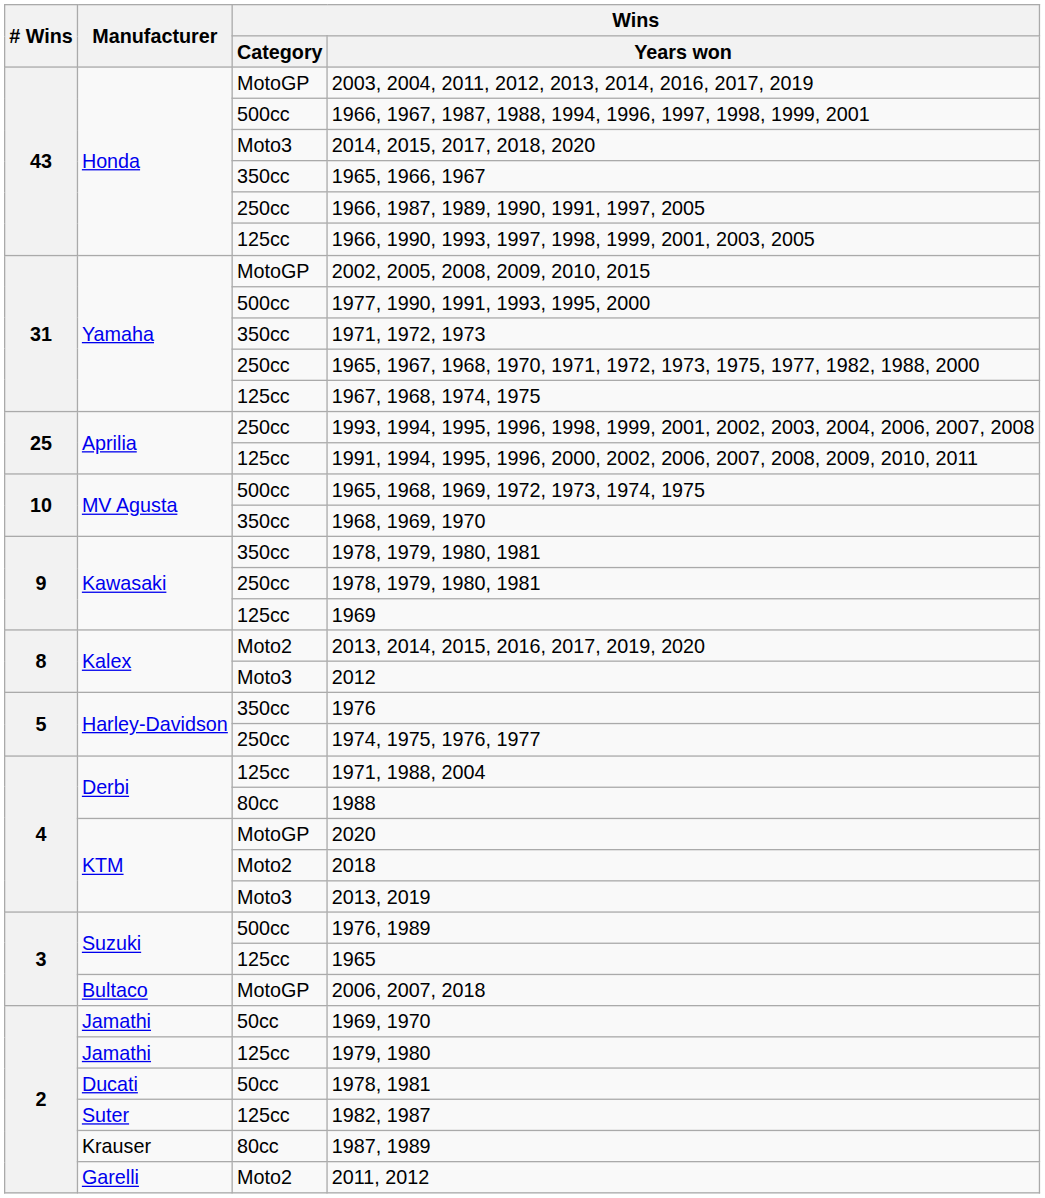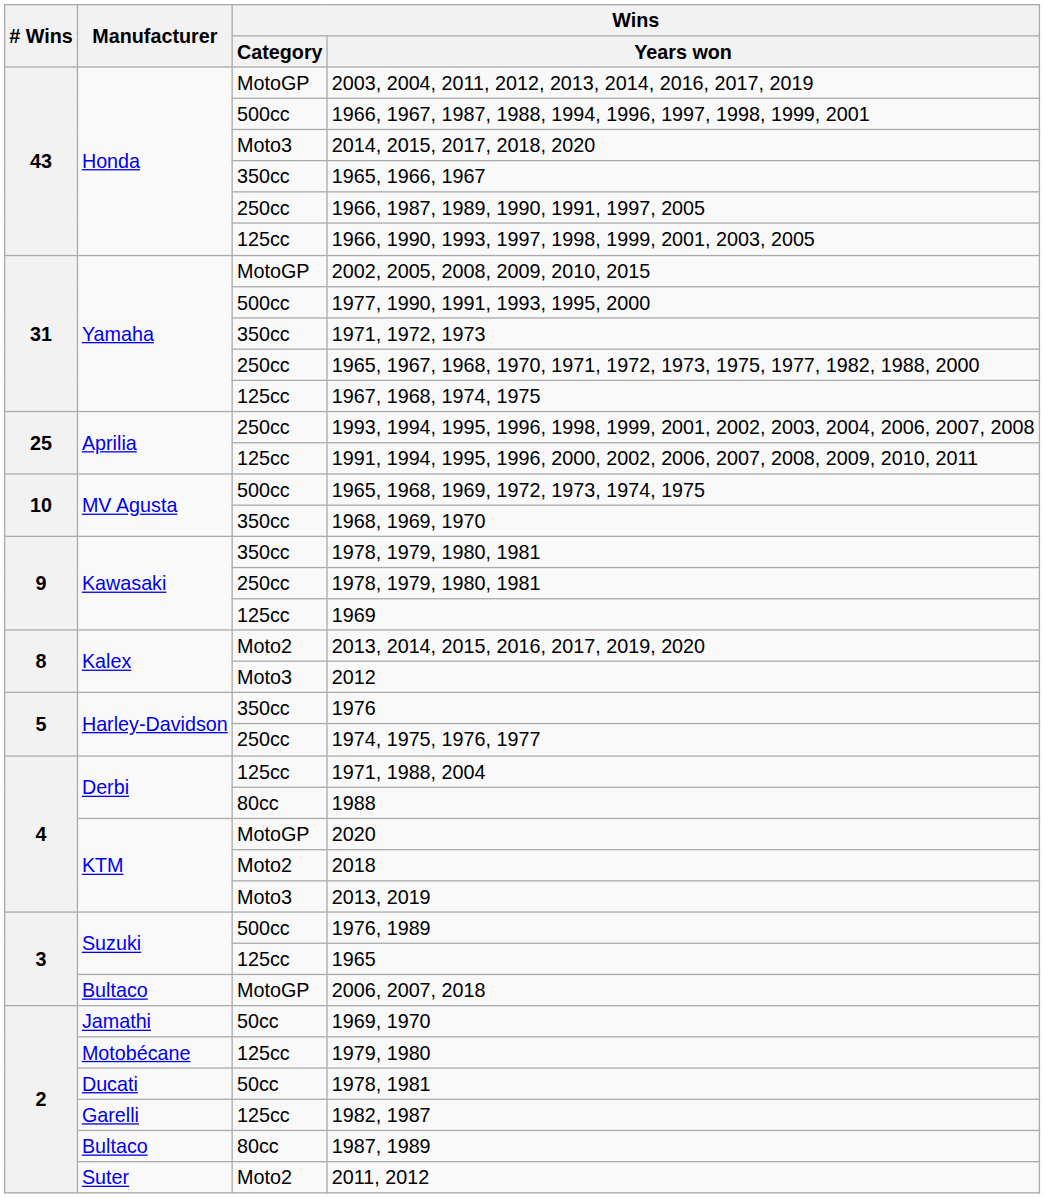1979, 1980 | Manufacturer: Jamathi -> Motobécane
1982, 1987 | Manufacturer: Suter -> Garelli
1987, 1989 | Manufacturer: Krauser -> Bultaco
2011, 2012 | Manufacturer: Garelli -> Suter
